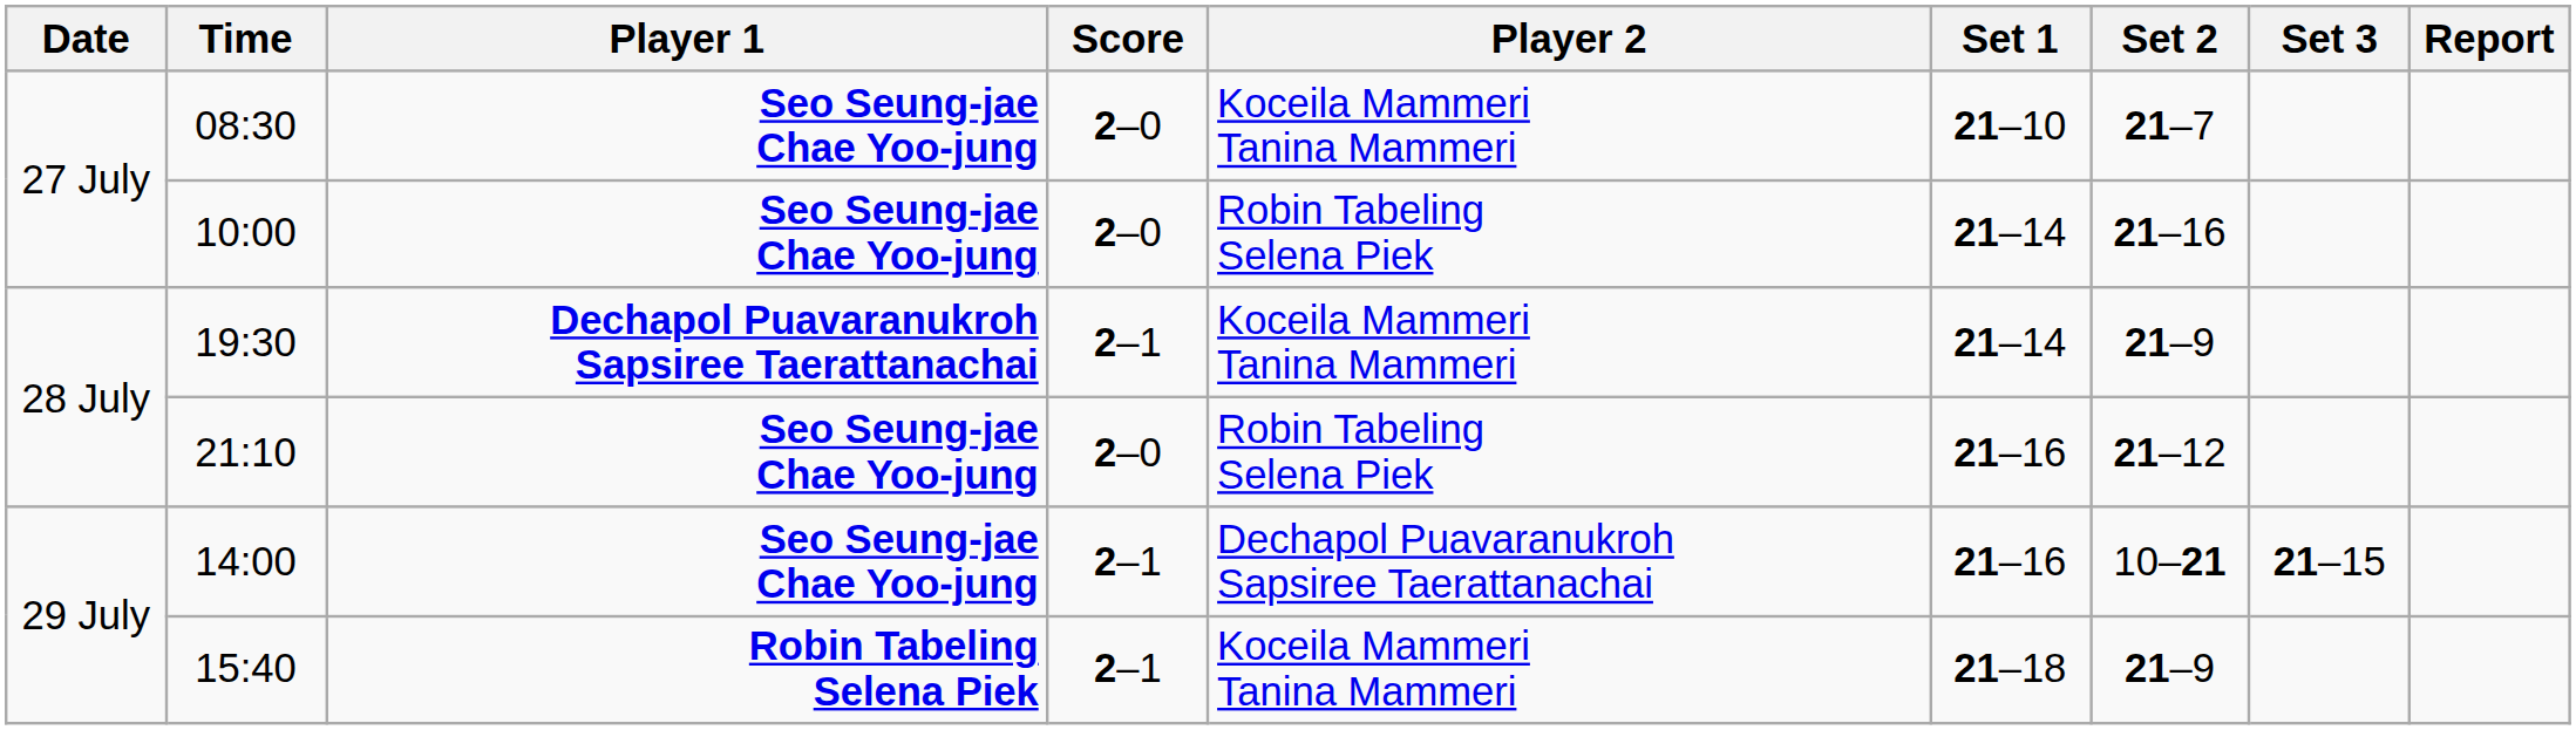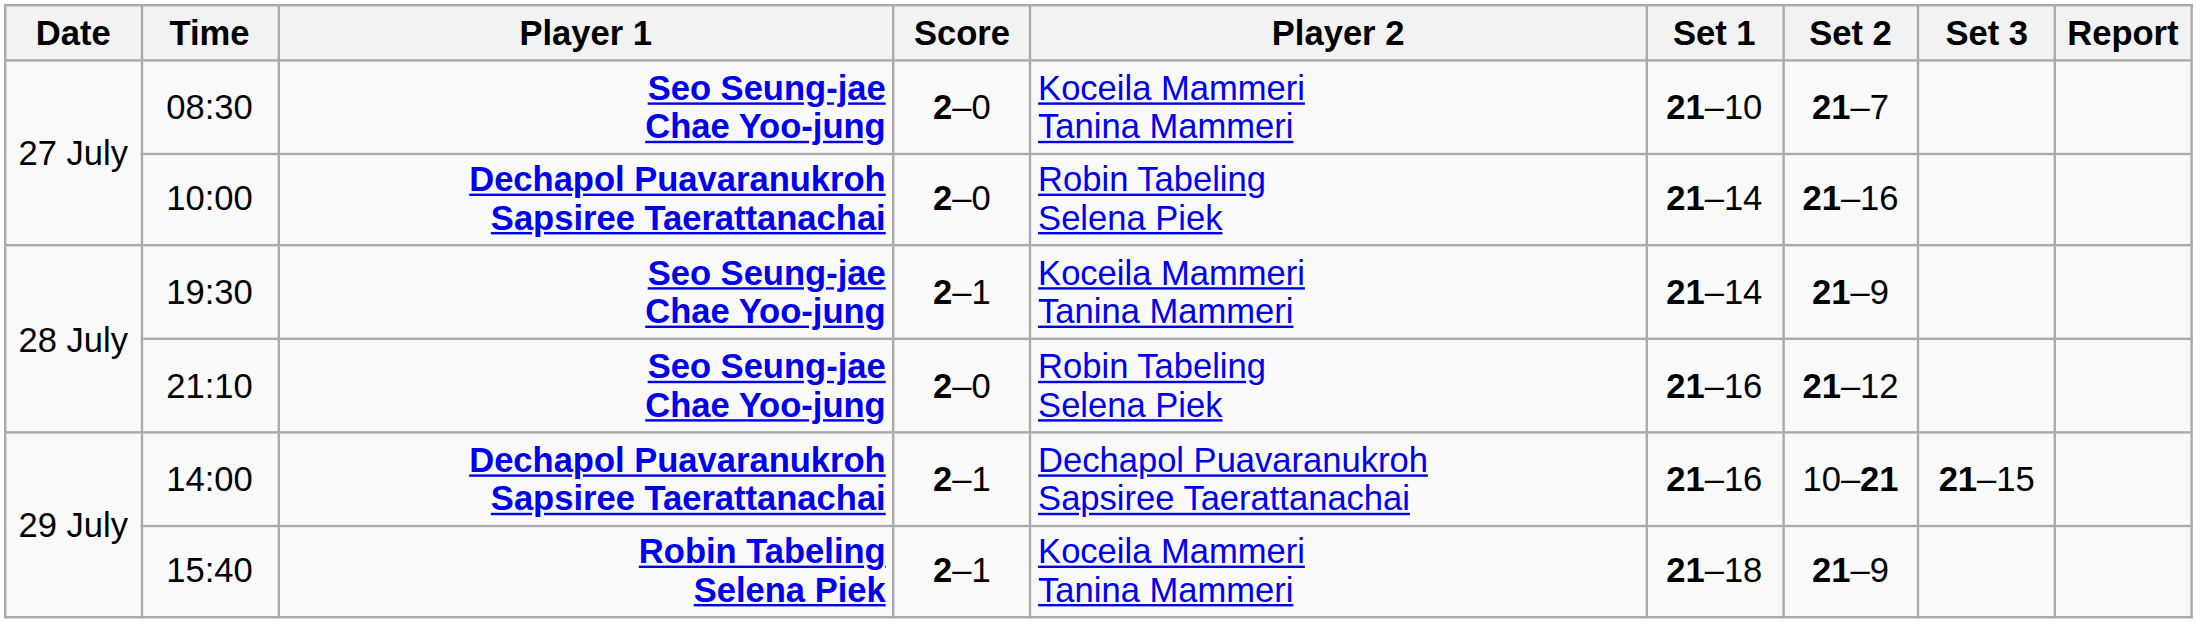10:00 | Player 1: Seo Seung-jae Chae Yoo-jung -> Dechapol Puavaranukroh Sapsiree Taerattanachai
19:30 | Player 1: Dechapol Puavaranukroh Sapsiree Taerattanachai -> Seo Seung-jae Chae Yoo-jung
14:00 | Player 1: Seo Seung-jae Chae Yoo-jung -> Dechapol Puavaranukroh Sapsiree Taerattanachai
